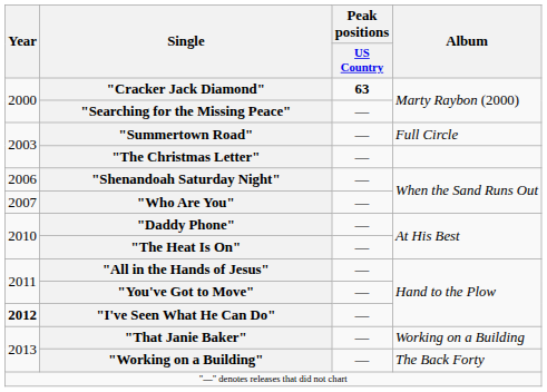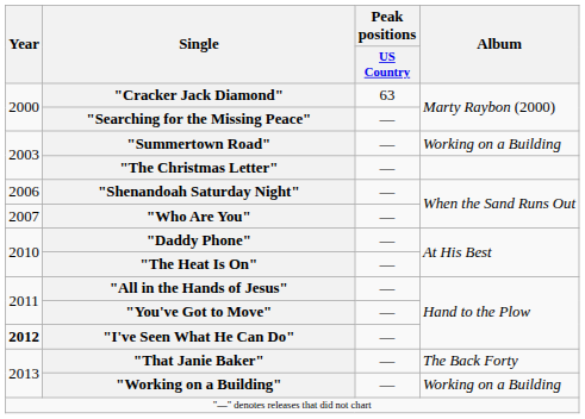"Cracker Jack Diamond" | Peak positions / US Country: bold -> normal
"Summertown Road" | Album: Full Circle -> Working on a Building
"That Janie Baker" | Album: Working on a Building -> The Back Forty
"Working on a Building" | Album: The Back Forty -> Working on a Building
